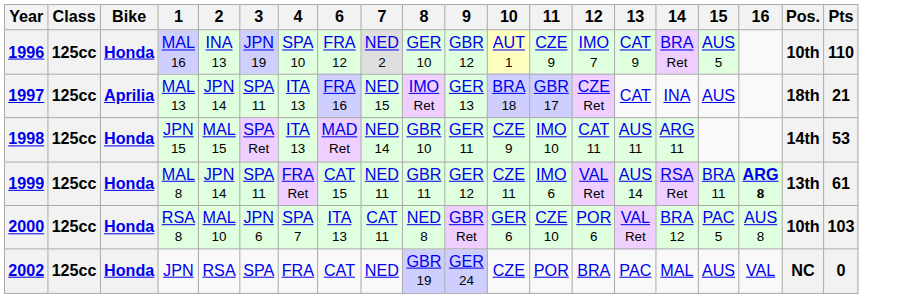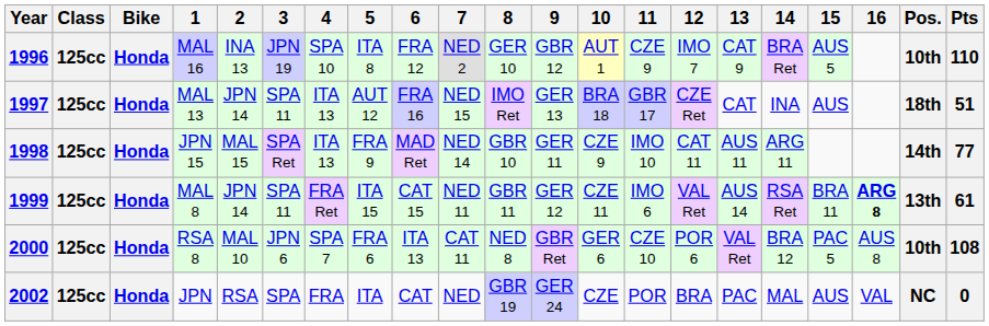+ column: 5 | ITA 8 | AUT 12 | FRA 9 | ITA 15 | FRA 6 | ITA
1997 | Bike: Aprilia -> Honda
1997 | Pts: 21 -> 51
1998 | Pts: 53 -> 77
2000 | Pts: 103 -> 108
